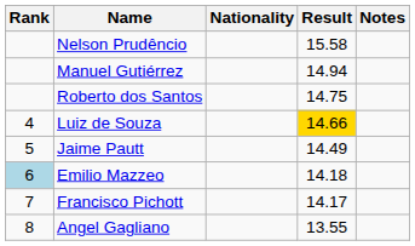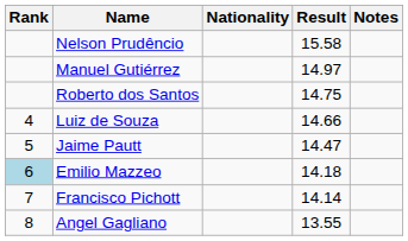Manuel Gutiérrez | Result: 14.94 -> 14.97
Luiz de Souza | Result: gold background -> no background
Jaime Pautt | Result: 14.49 -> 14.47
Francisco Pichott | Result: 14.17 -> 14.14
